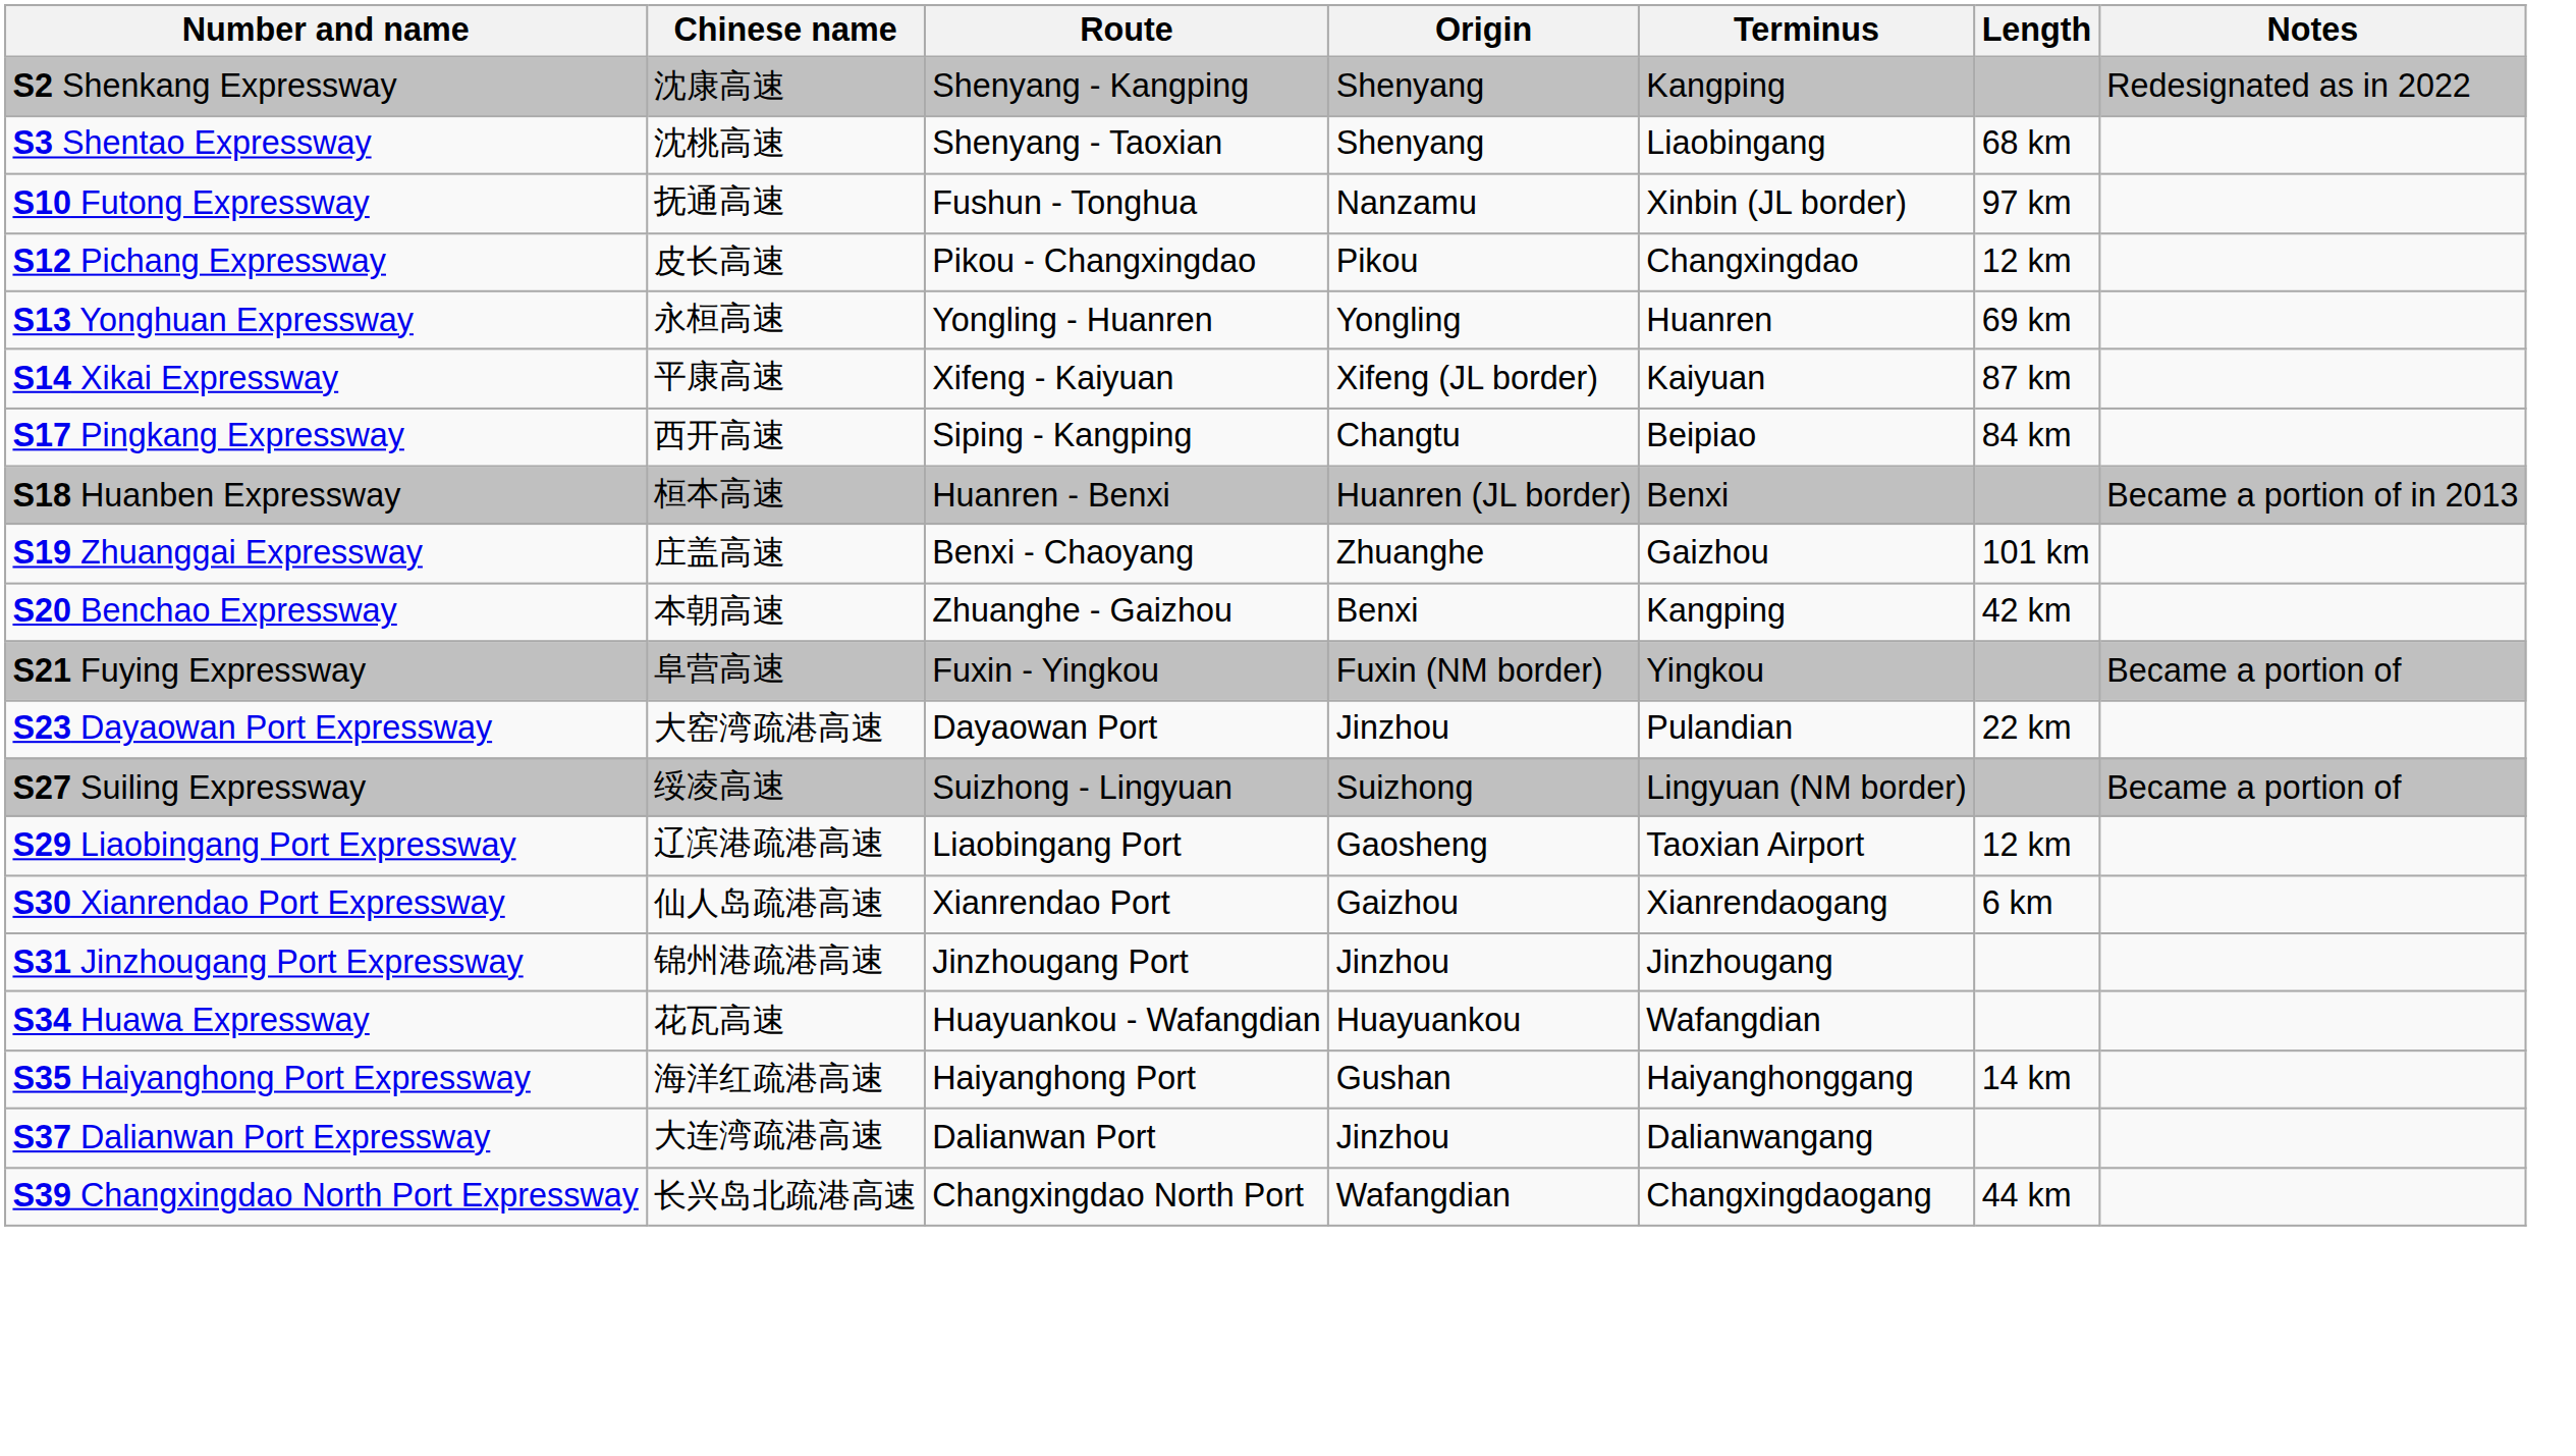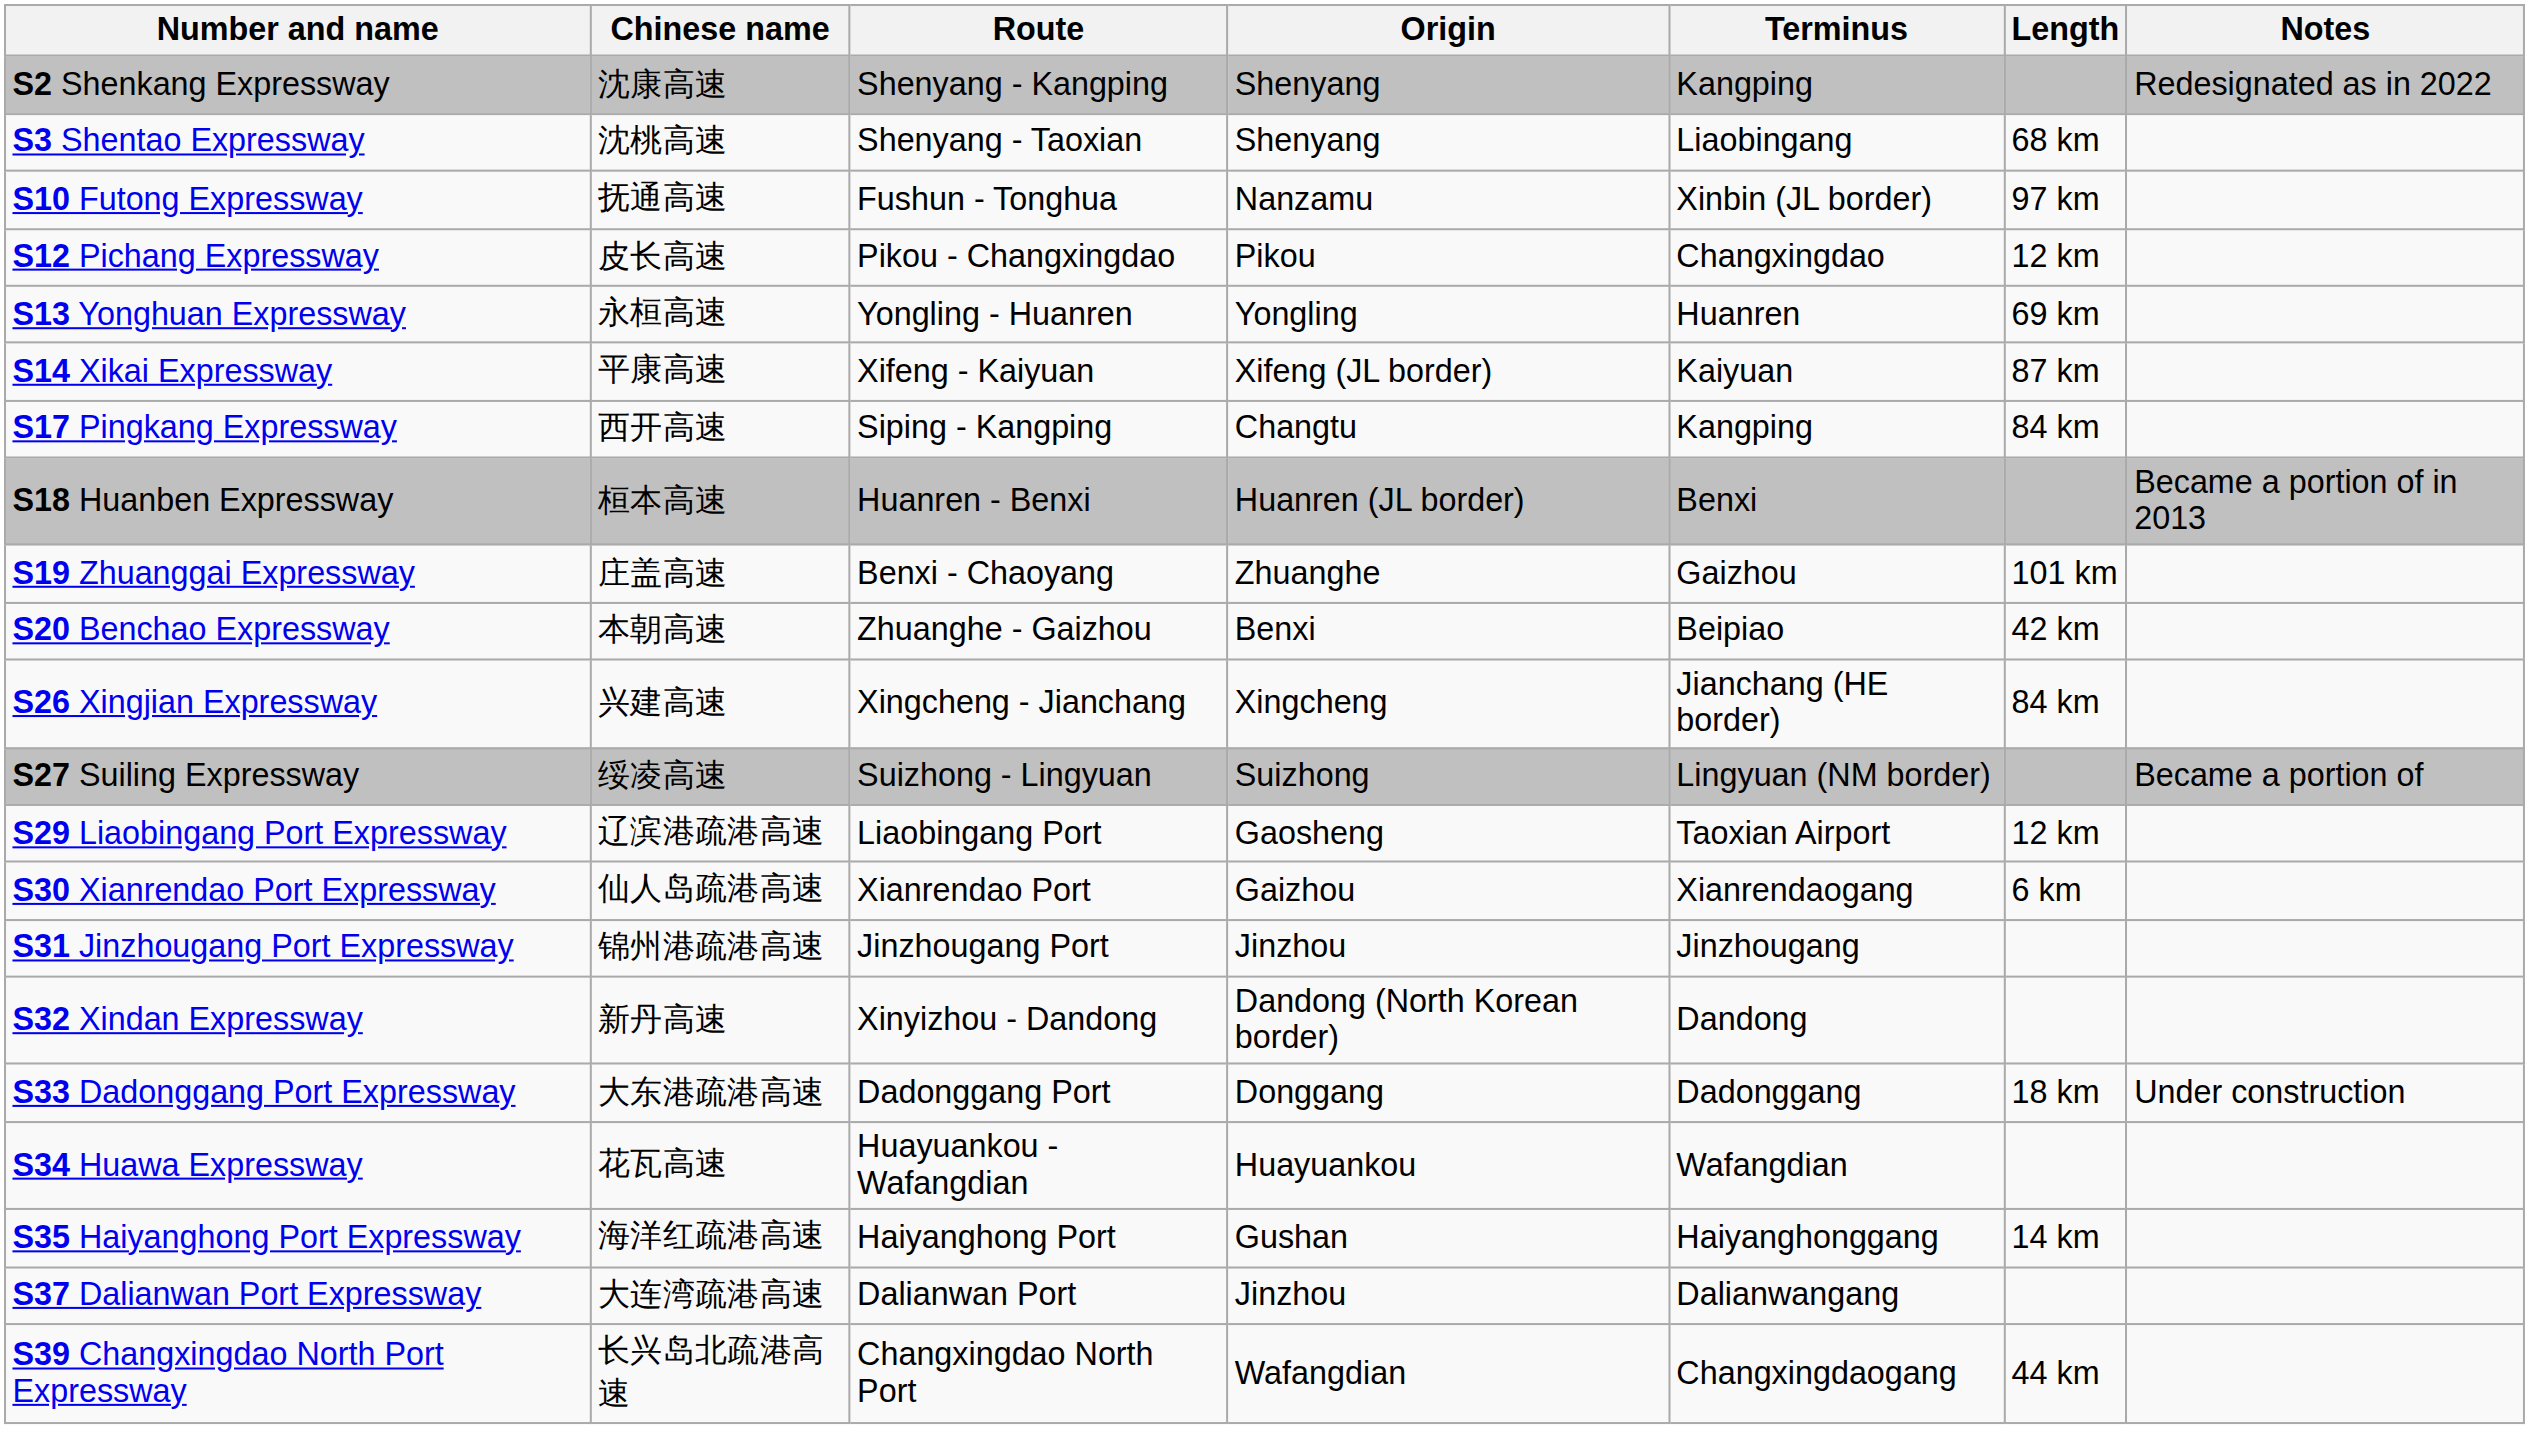S17 Pingkang Expressway | Terminus: Beipiao -> Kangping
S20 Benchao Expressway | Terminus: Kangping -> Beipiao
- row: S21 Fuying Expressway | 阜营高速 | Fuxin - Yingkou | Fuxin (NM border) | Yingkou | Became a portion of
- row: S23 Dayaowan Port Expressway | 大窑湾疏港高速 | Dayaowan Port | Jinzhou | Pulandian | 22 km
+ row: S26 Xingjian Expressway | 兴建高速 | Xingcheng - Jianchang | Xingcheng | Jianchang (HE border) | 84 km
+ row: S32 Xindan Expressway | 新丹高速 | Xinyizhou - Dandong | Dandong (North Korean border) | Dandong
+ row: S33 Dadonggang Port Expressway | 大东港疏港高速 | Dadonggang Port | Donggang | Dadonggang | 18 km | Under construction
